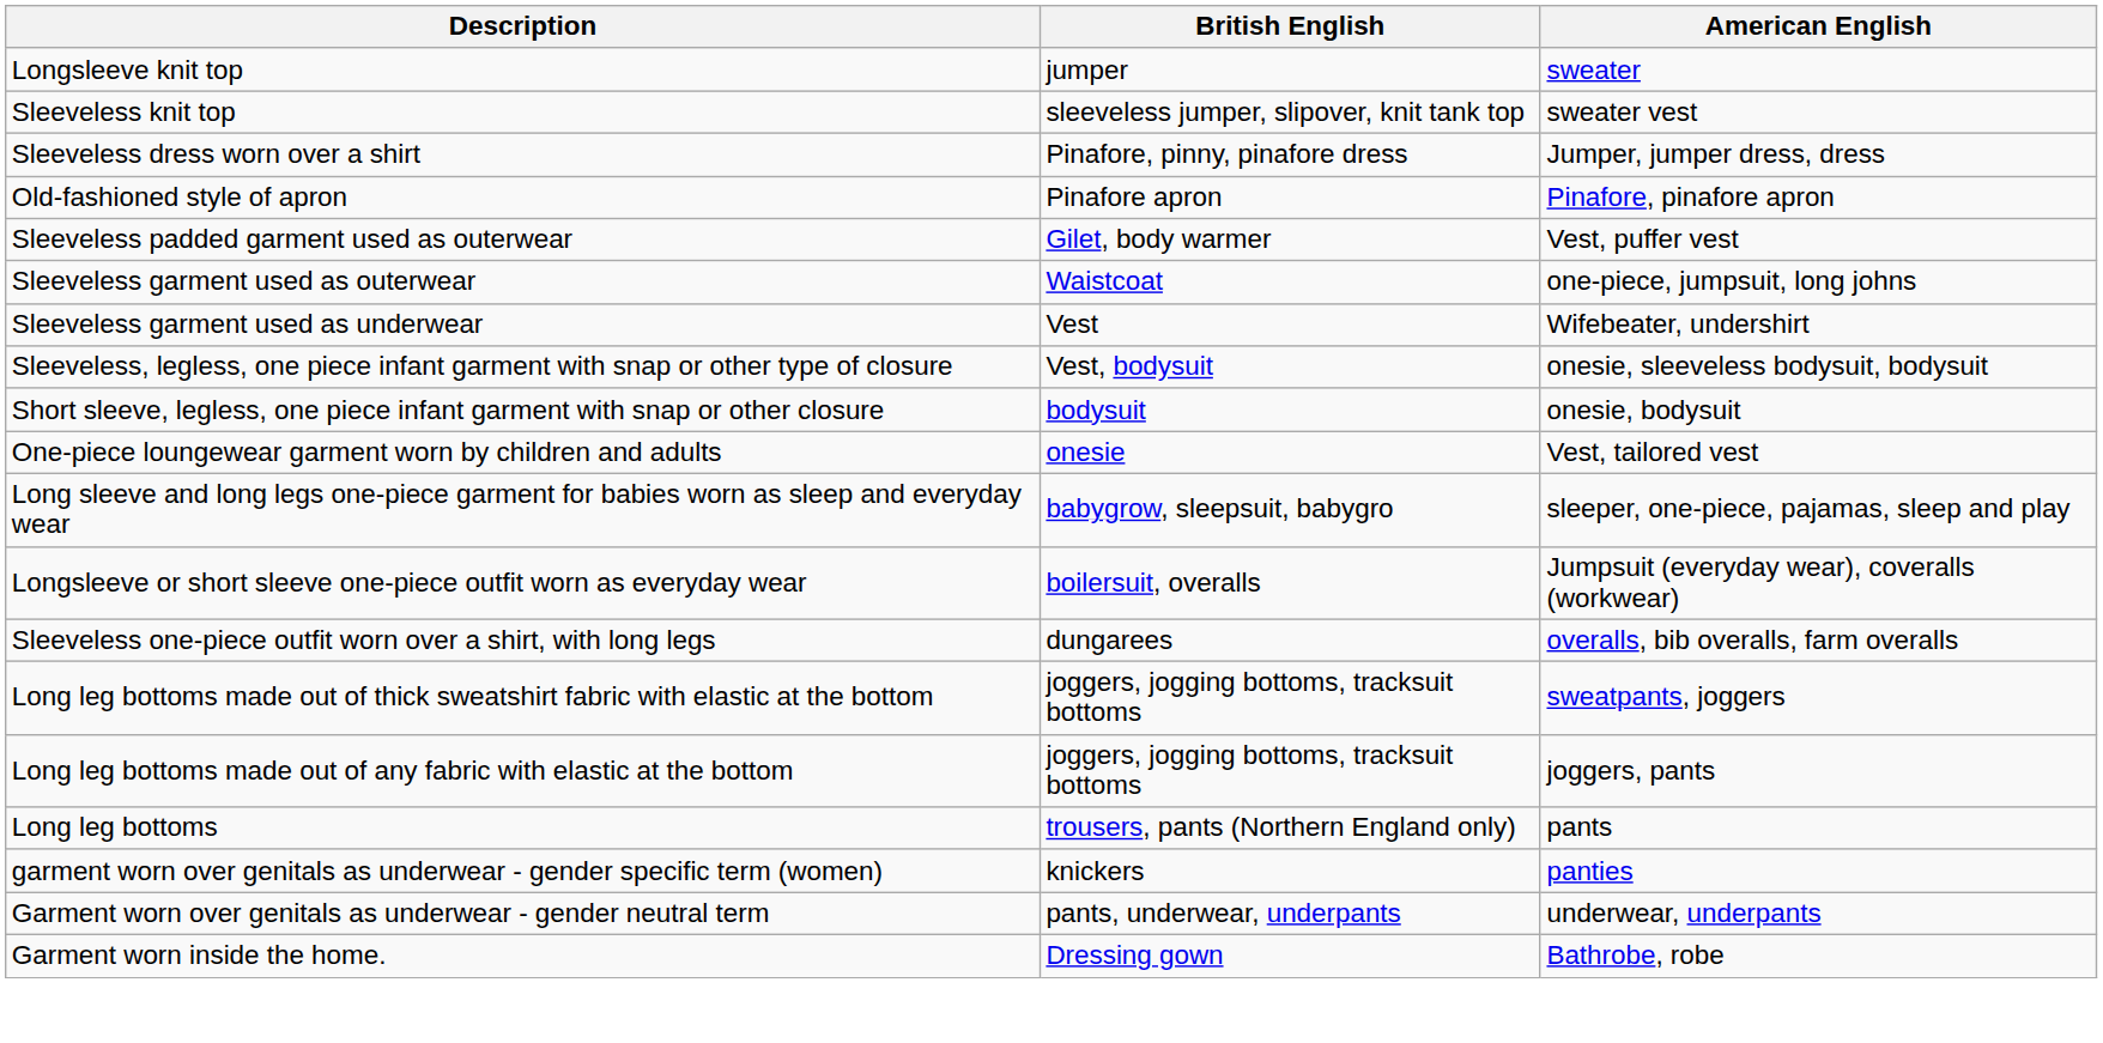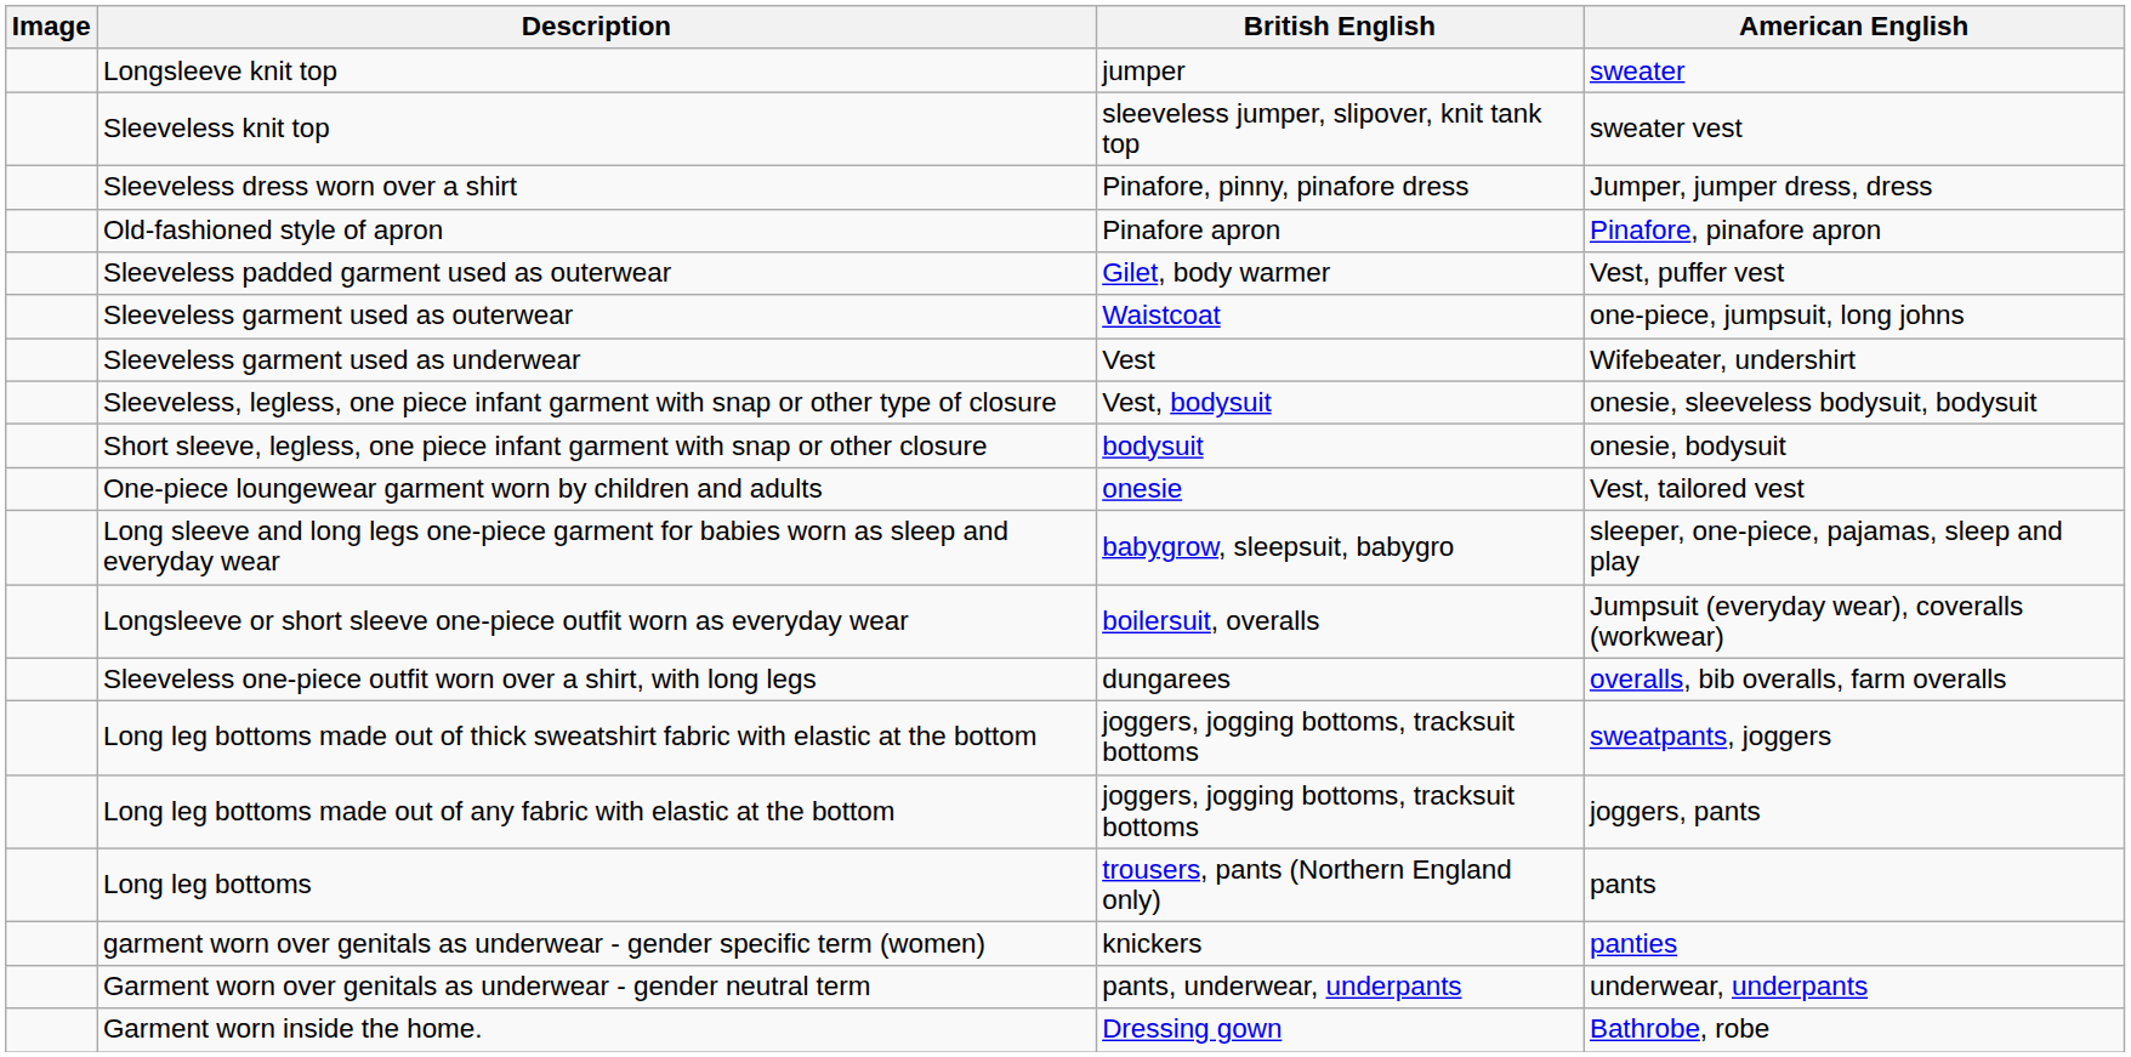+ column: Image
